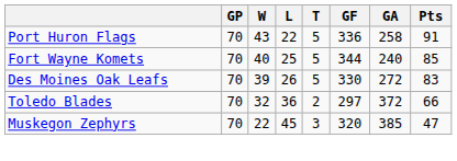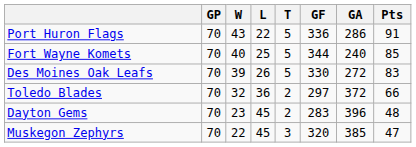Port Huron Flags | GA: 258 -> 286
+ row: Dayton Gems | 70 | 23 | 45 | 2 | 283 | 396 | 48
